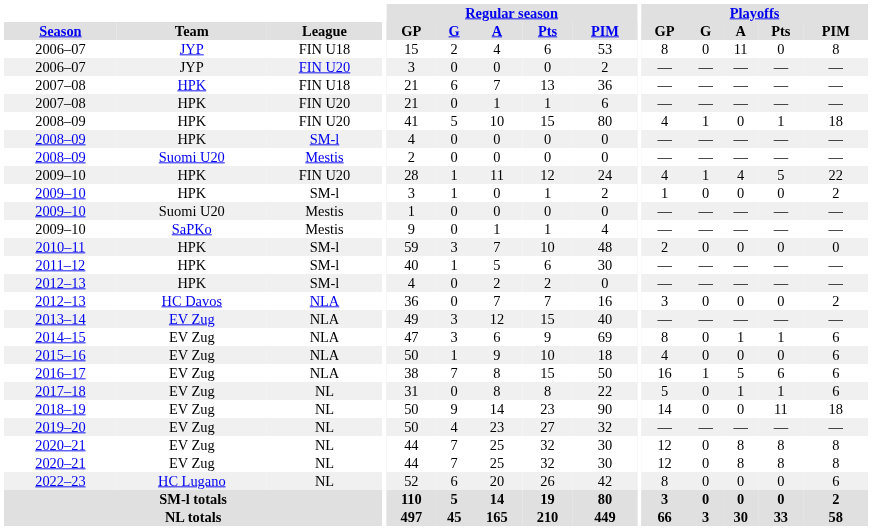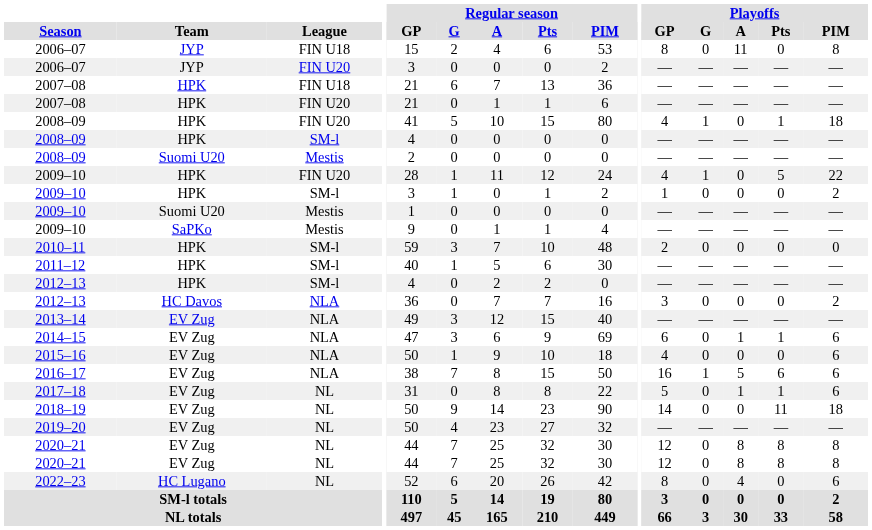2009–10 / FIN U20 | Playoffs / A: 4 -> 0
2014–15 | Playoffs / GP: 8 -> 6
2022–23 | Playoffs / A: 0 -> 4
